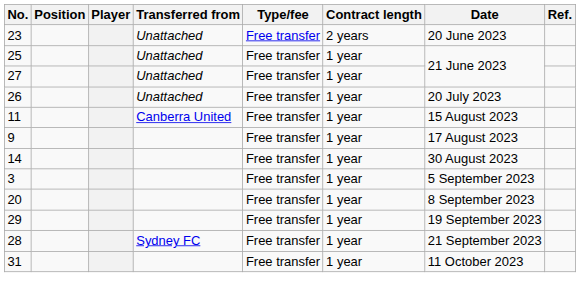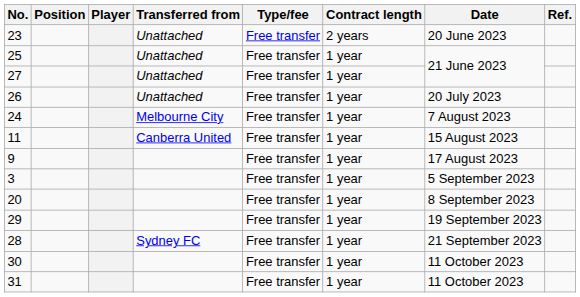+ row: 24 | Melbourne City | Free transfer | 1 year | 7 August 2023
- row: 14 | Free transfer | 1 year | 30 August 2023
+ row: 30 | Free transfer | 1 year | 11 October 2023
